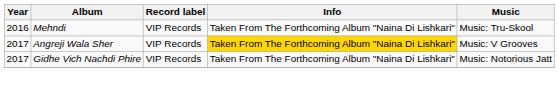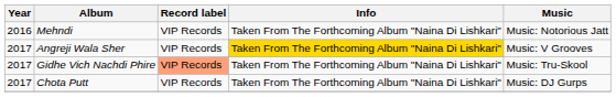Mehndi | Music: Music: Tru-Skool -> Music: Notorious Jatt
Gidhe Vich Nachdi Phire | Record label: no background -> lightsalmon background
Gidhe Vich Nachdi Phire | Music: Music: Notorious Jatt -> Music: Tru-Skool
+ row: 2017 | Chota Putt | VIP Records | Taken From The Forthcoming Album "Naina Di Lishkari" | Music: DJ Gurps
